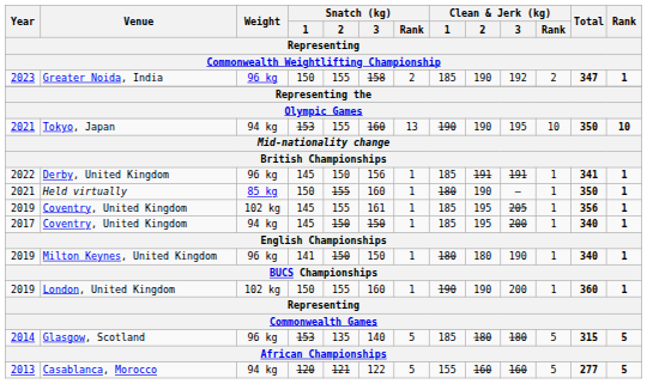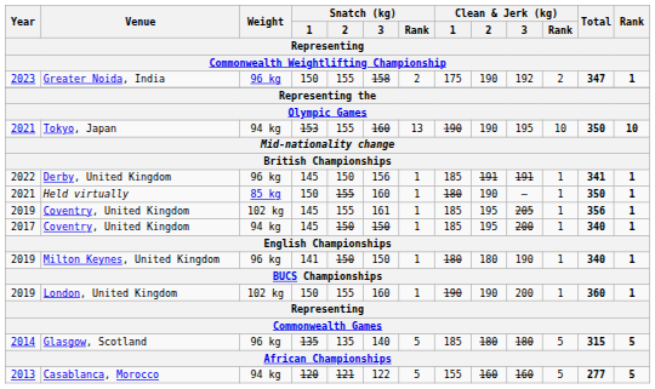Greater Noida, India | Clean & Jerk (kg) / 1: 185 -> 175
Glasgow, Scotland | Snatch (kg) / 1: 153 -> 135
